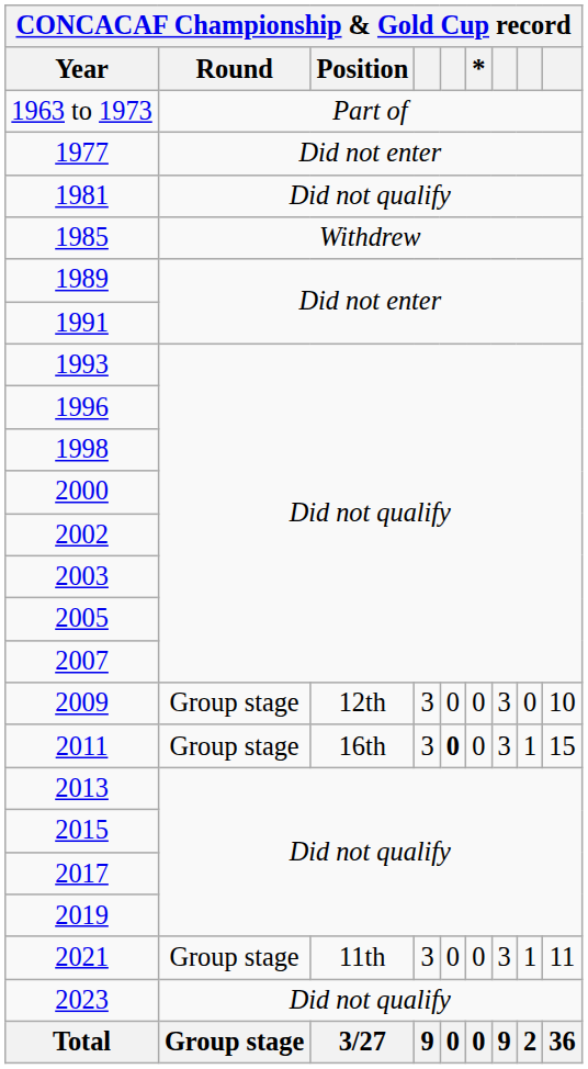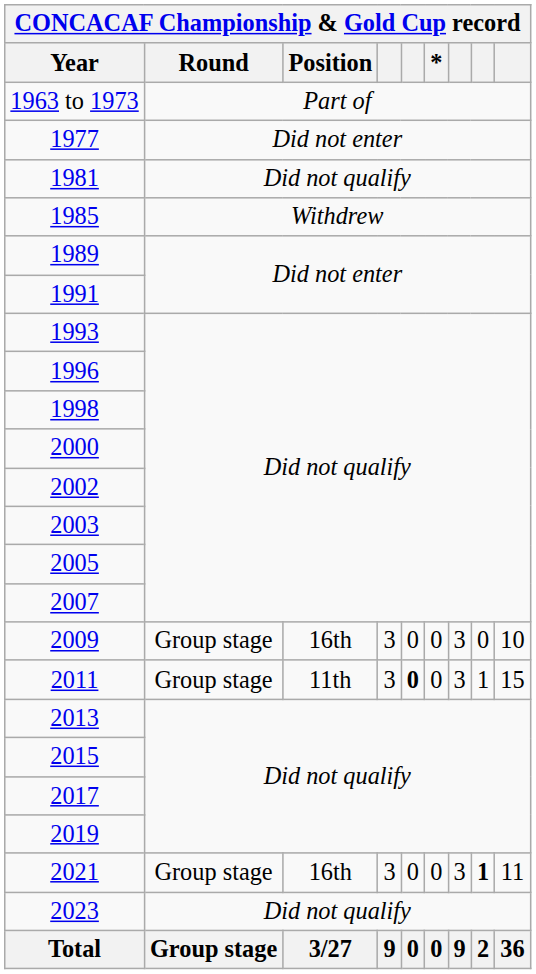2009 | Position: 12th -> 16th
2011 | Position: 16th -> 11th
2021 | Position: 11th -> 16th
2021 | column 8: normal -> bold
